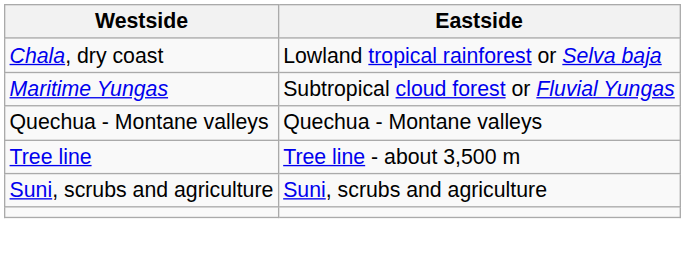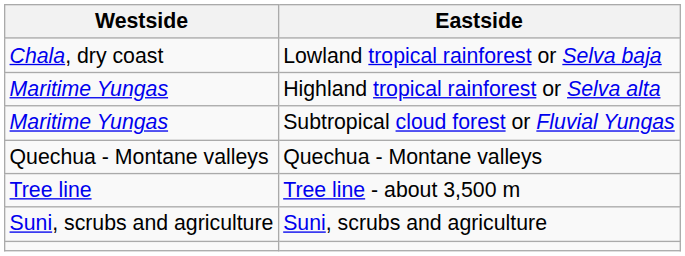+ row: Maritime Yungas | Highland tropical rainforest or Selva alta
